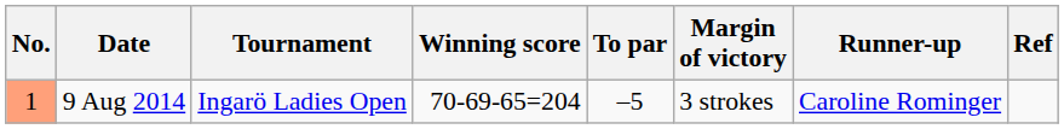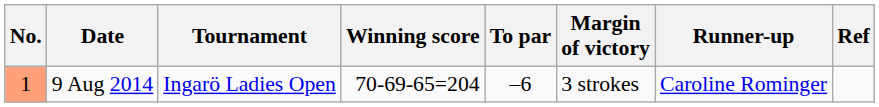9 Aug 2014 | To par: –5 -> –6
